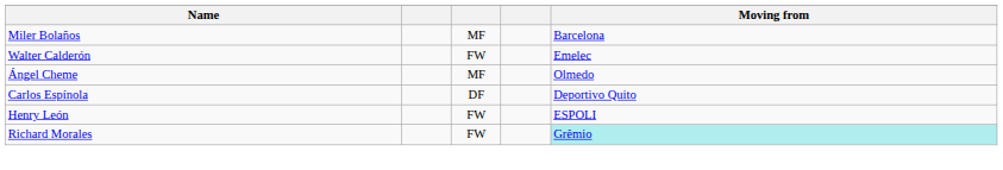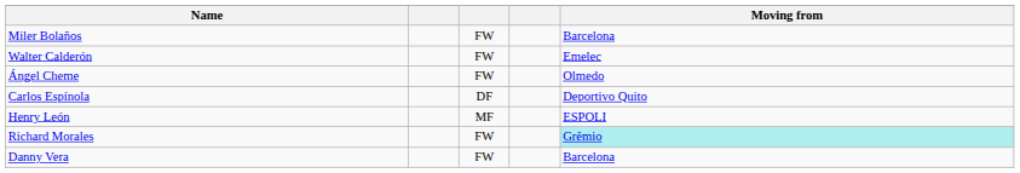Miler Bolaños | column 3: MF -> FW
Ángel Cheme | column 3: MF -> FW
Henry León | column 3: FW -> MF
+ row: Danny Vera | FW | Barcelona
